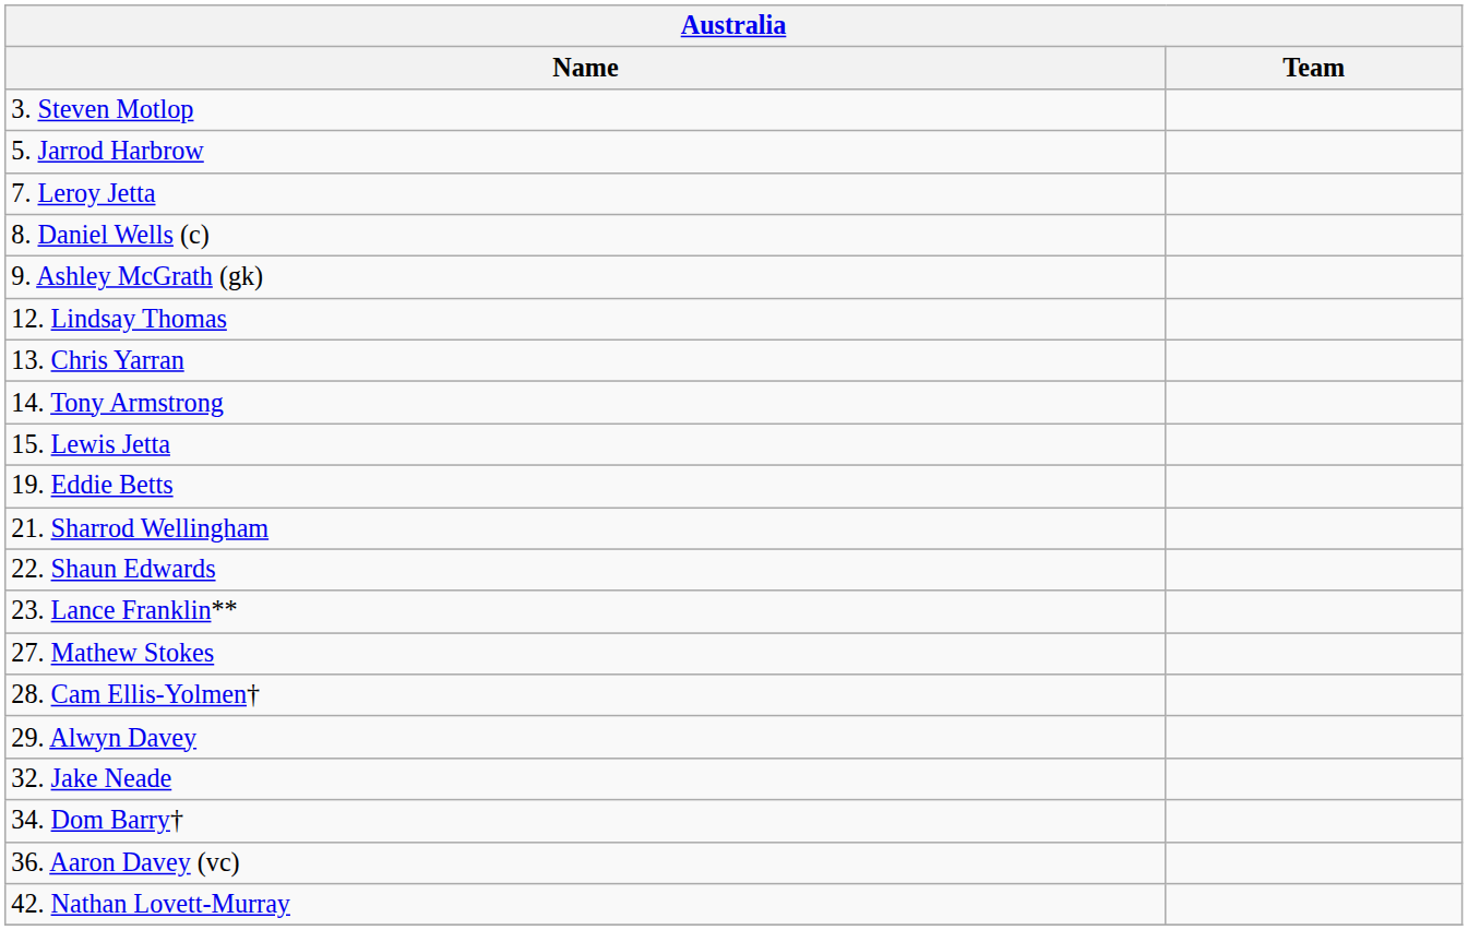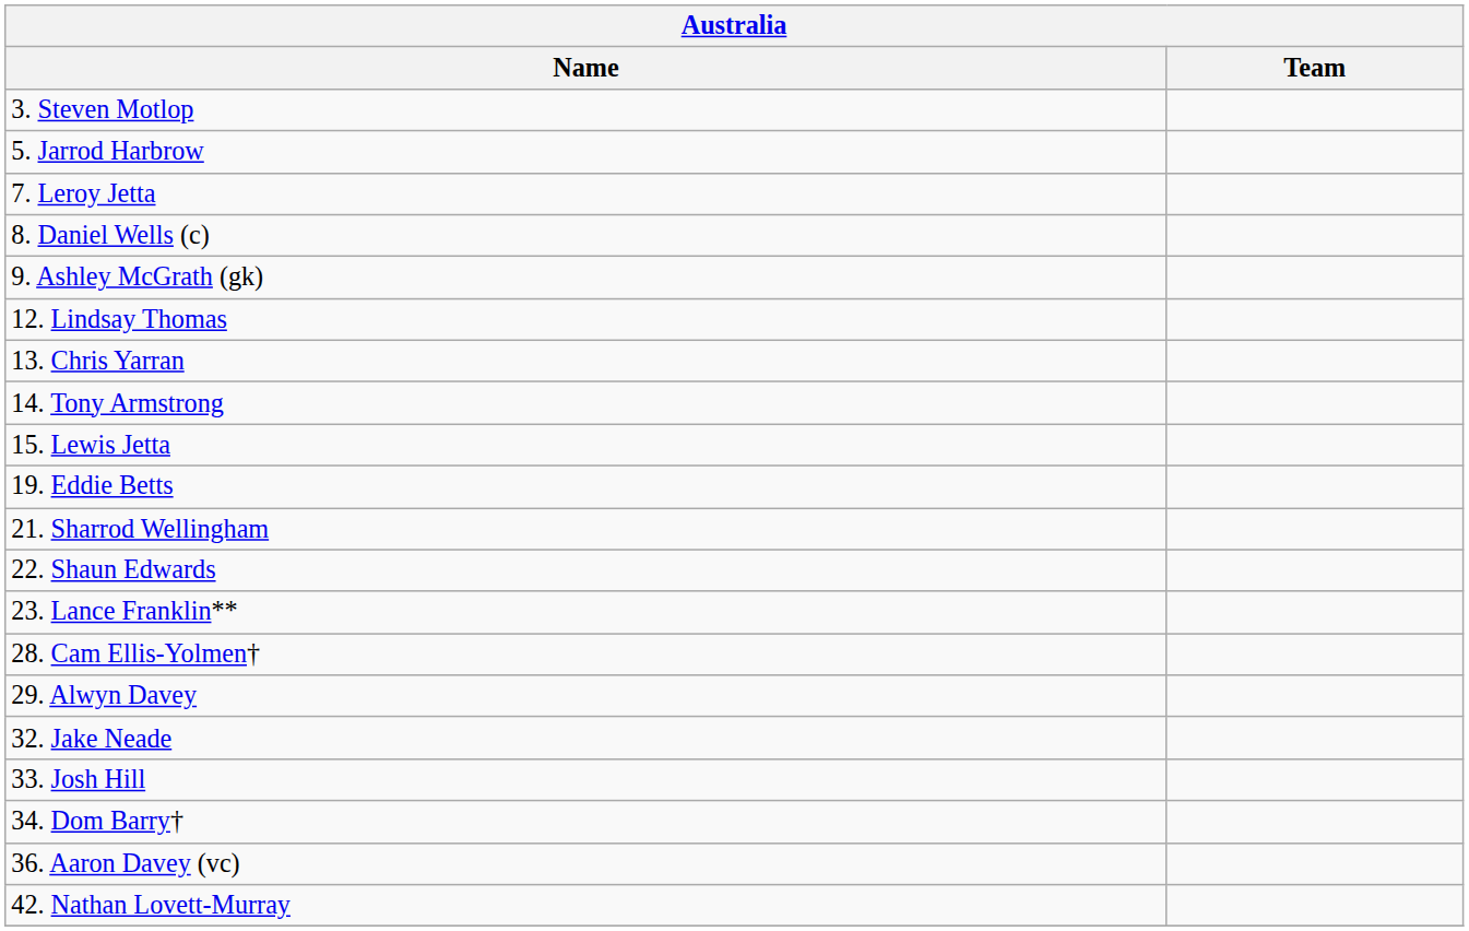- row: 27. Mathew Stokes
+ row: 33. Josh Hill
